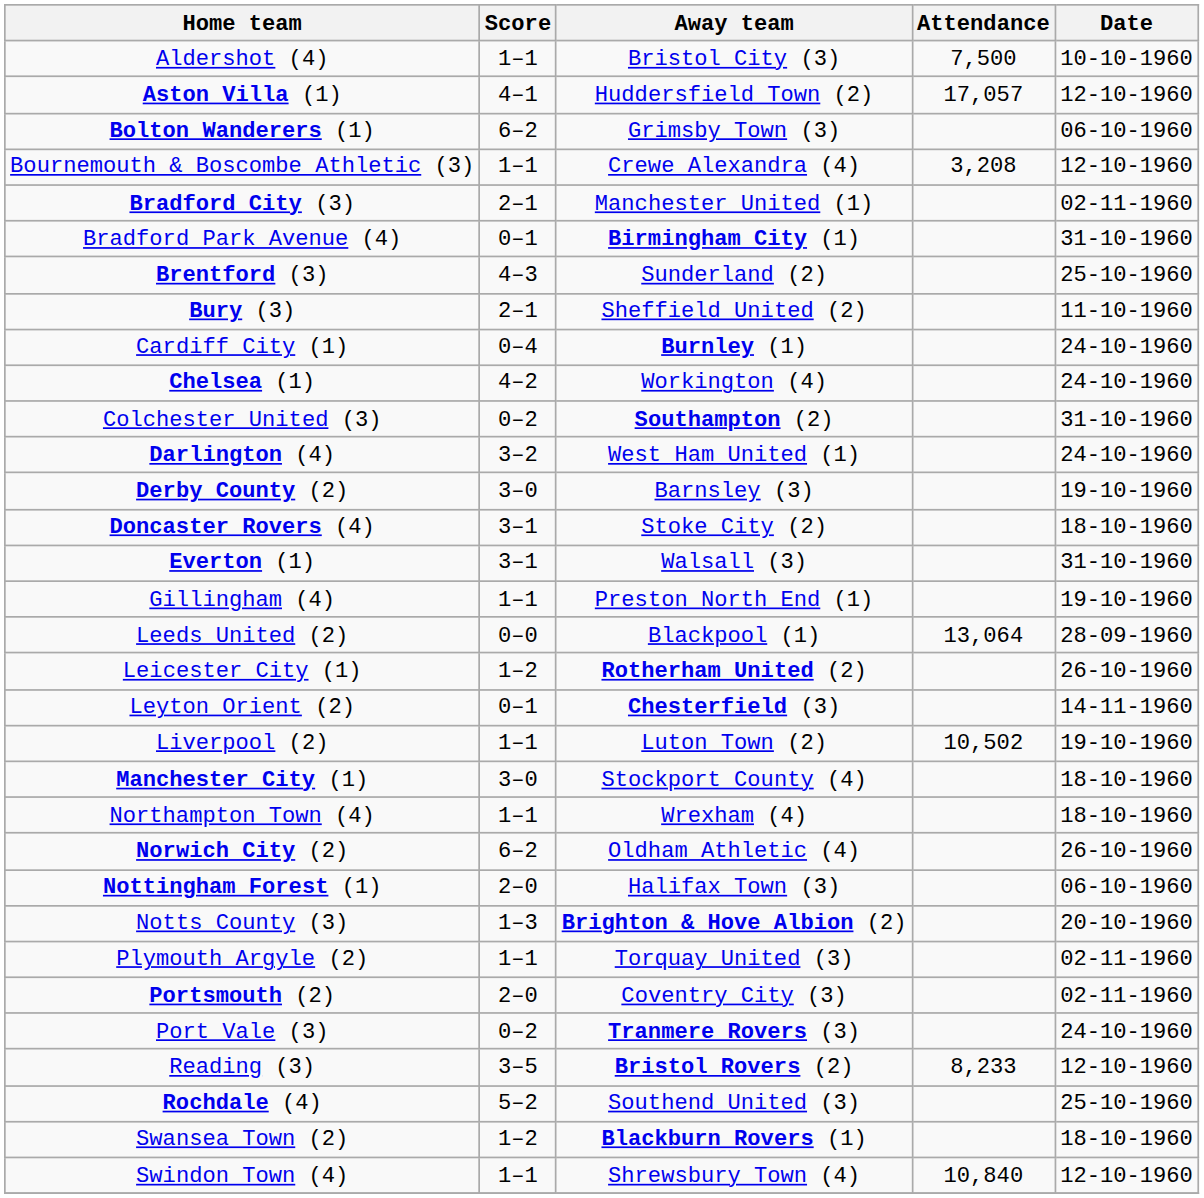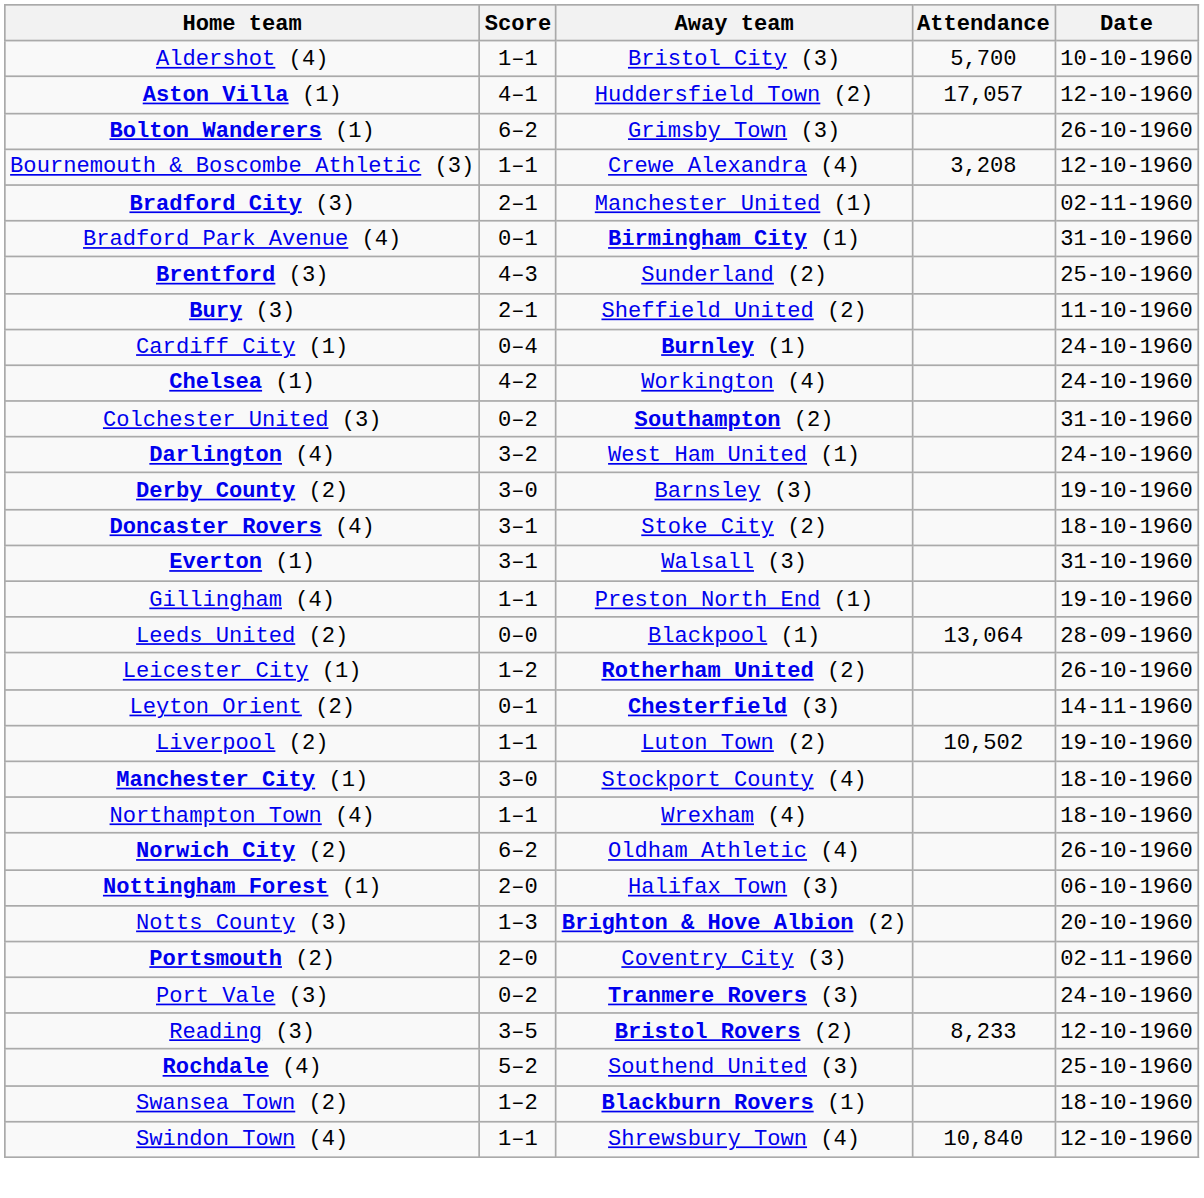Aldershot (4) | Attendance: 7,500 -> 5,700
Bolton Wanderers (1) | Date: 06-10-1960 -> 26-10-1960
- row: Plymouth Argyle (2) | 1–1 | Torquay United (3) | 02-11-1960
